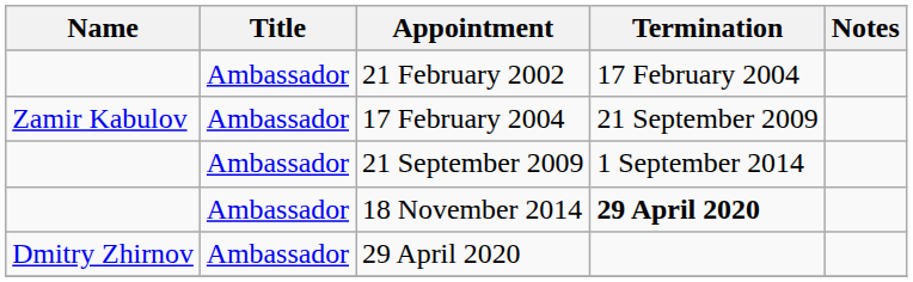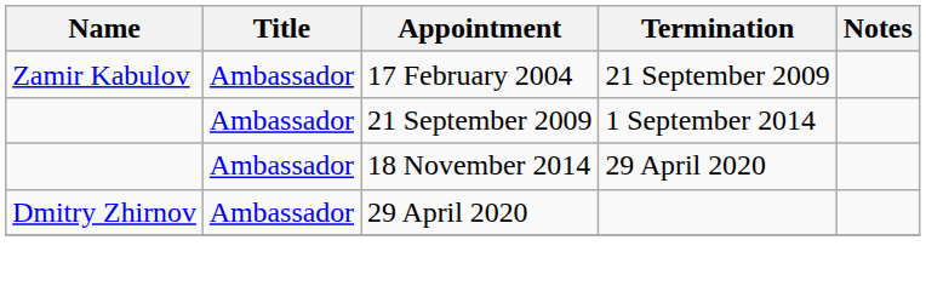- row: Ambassador | 21 February 2002 | 17 February 2004
18 November 2014 | Termination: bold -> normal
